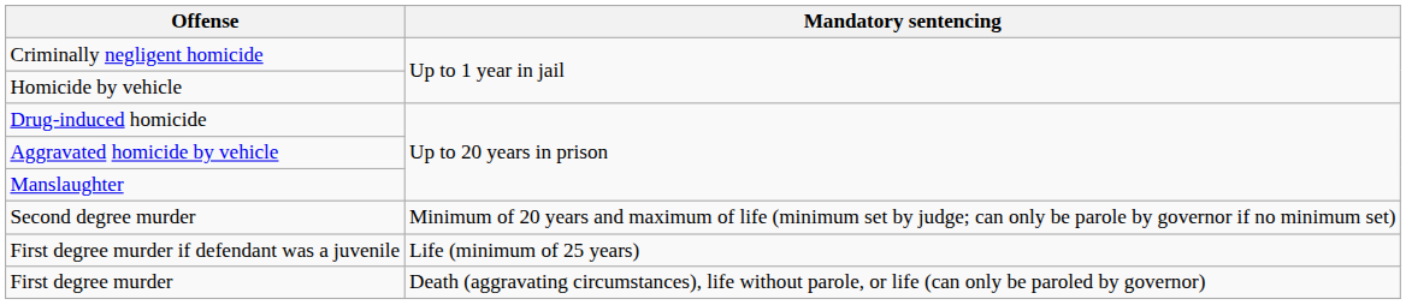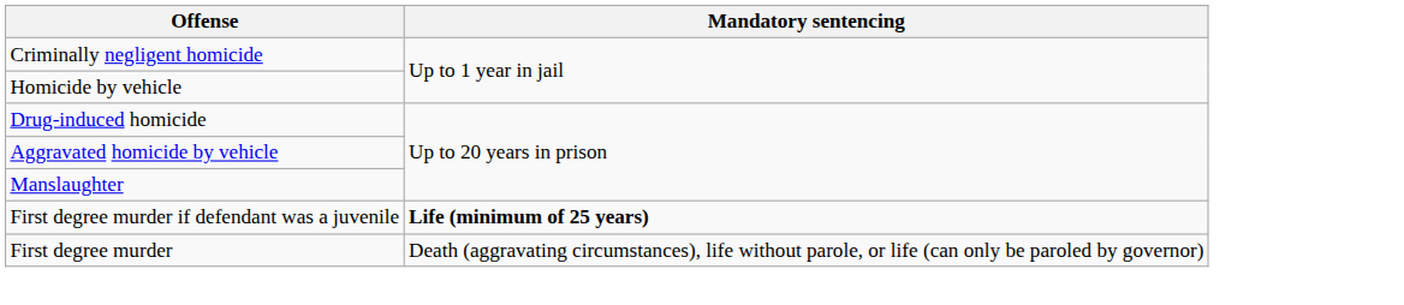- row: Second degree murder | Minimum of 20 years and maximum of life (minimum set by judge; can only be parole by governor if no minimum set)
First degree murder if defendant was a juvenile | Mandatory sentencing: normal -> bold
